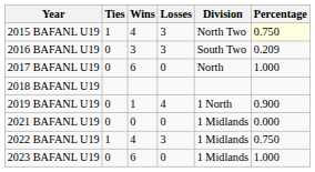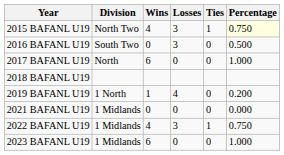columns swapped: Division <-> Ties
2016 BAFANL U19 | Wins: 3 -> 0
2016 BAFANL U19 | Percentage: 0.209 -> 0.500
2019 BAFANL U19 | Percentage: 0.900 -> 0.200
